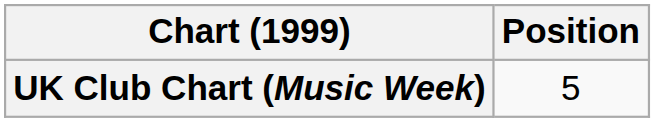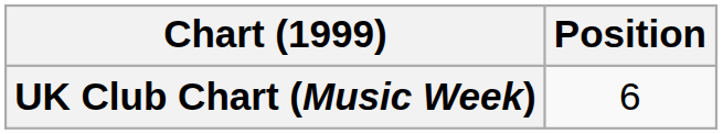UK Club Chart (Music Week) | Position: 5 -> 6
